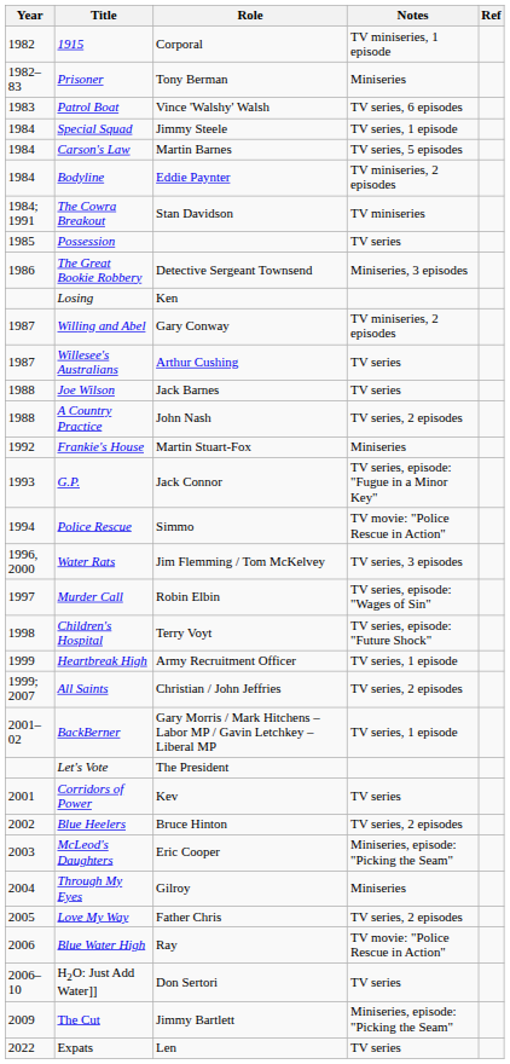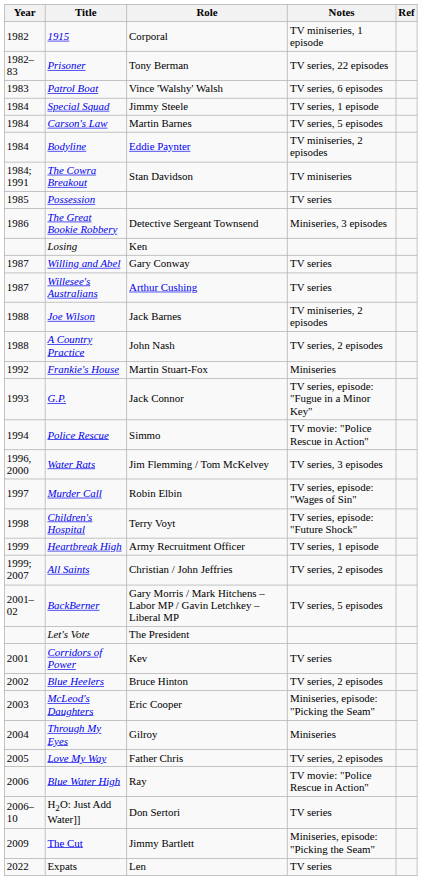Prisoner | Notes: Miniseries -> TV series, 22 episodes
Willing and Abel | Notes: TV miniseries, 2 episodes -> TV series
Joe Wilson | Notes: TV series -> TV miniseries, 2 episodes
BackBerner | Notes: TV series, 1 episode -> TV series, 5 episodes
